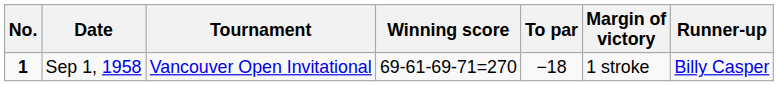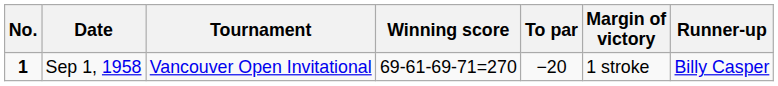Sep 1, 1958 | To par: −18 -> −20
